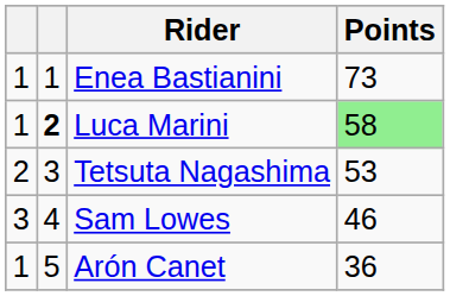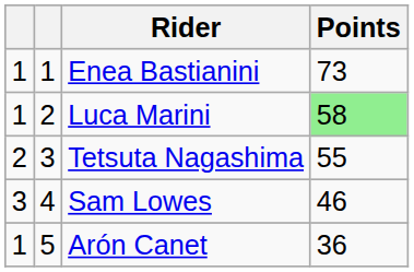Luca Marini | column 2: bold -> normal
Tetsuta Nagashima | Points: 53 -> 55
